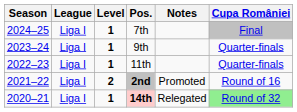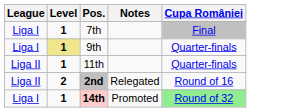- column: Season | 2024–25 | 2023–24 | 2022–23 | 2021–22 | 2020–21
9th | Level: no background -> khaki background
11th | League: Liga I -> Liga II
2nd | League: Liga I -> Liga II
2nd | Notes: Promoted -> Relegated
14th | Notes: Relegated -> Promoted
